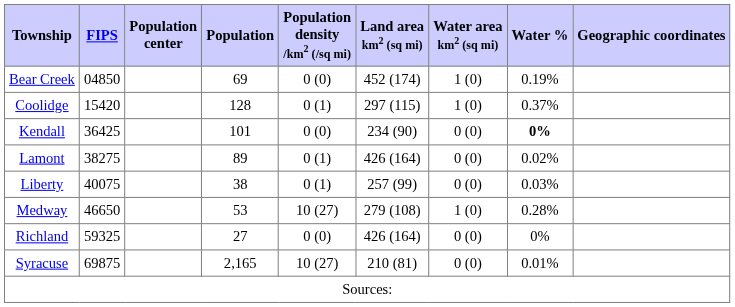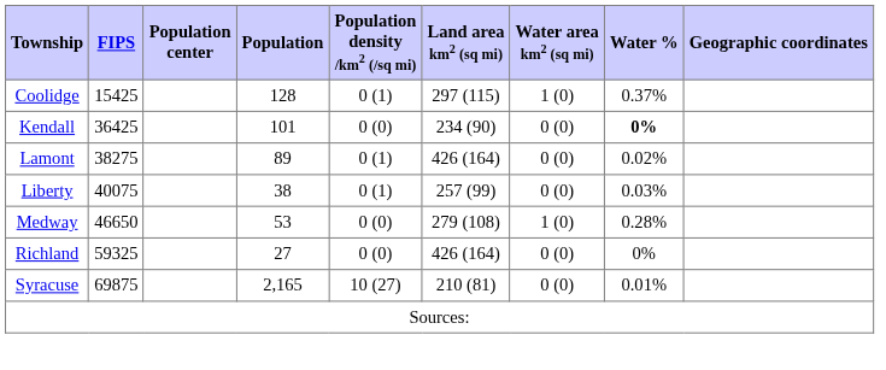- row: Bear Creek | 04850 | 69 | 0 (0) | 452 (174) | 1 (0) | 0.19%
Coolidge | FIPS: 15420 -> 15425
Medway | Population density /km2 (/sq mi): 10 (27) -> 0 (0)
